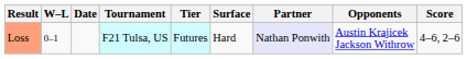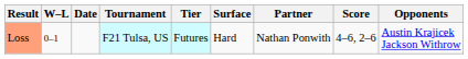columns swapped: Opponents <-> Score
Loss | Partner: lavender background -> no background
